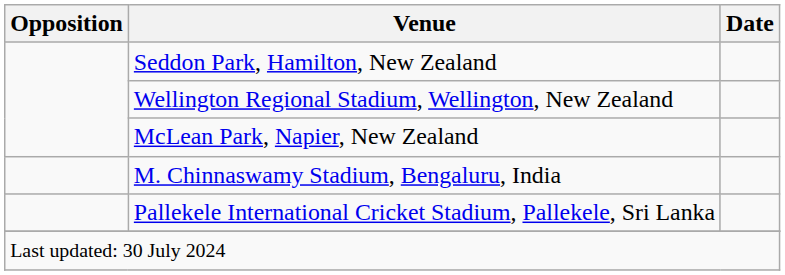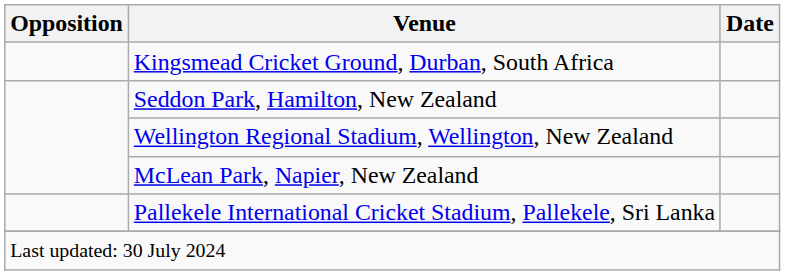+ row: Kingsmead Cricket Ground, Durban, South Africa
- row: M. Chinnaswamy Stadium, Bengaluru, India
